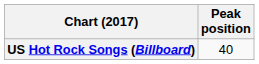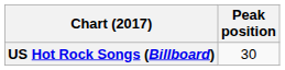US Hot Rock Songs (Billboard) | Peak position: 40 -> 30
